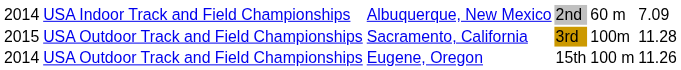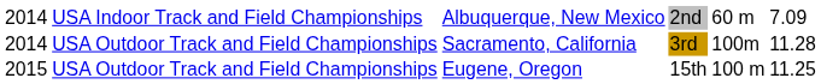Sacramento, California | column 1: 2015 -> 2014
Eugene, Oregon | column 1: 2014 -> 2015
Eugene, Oregon | column 6: 11.26 -> 11.25
